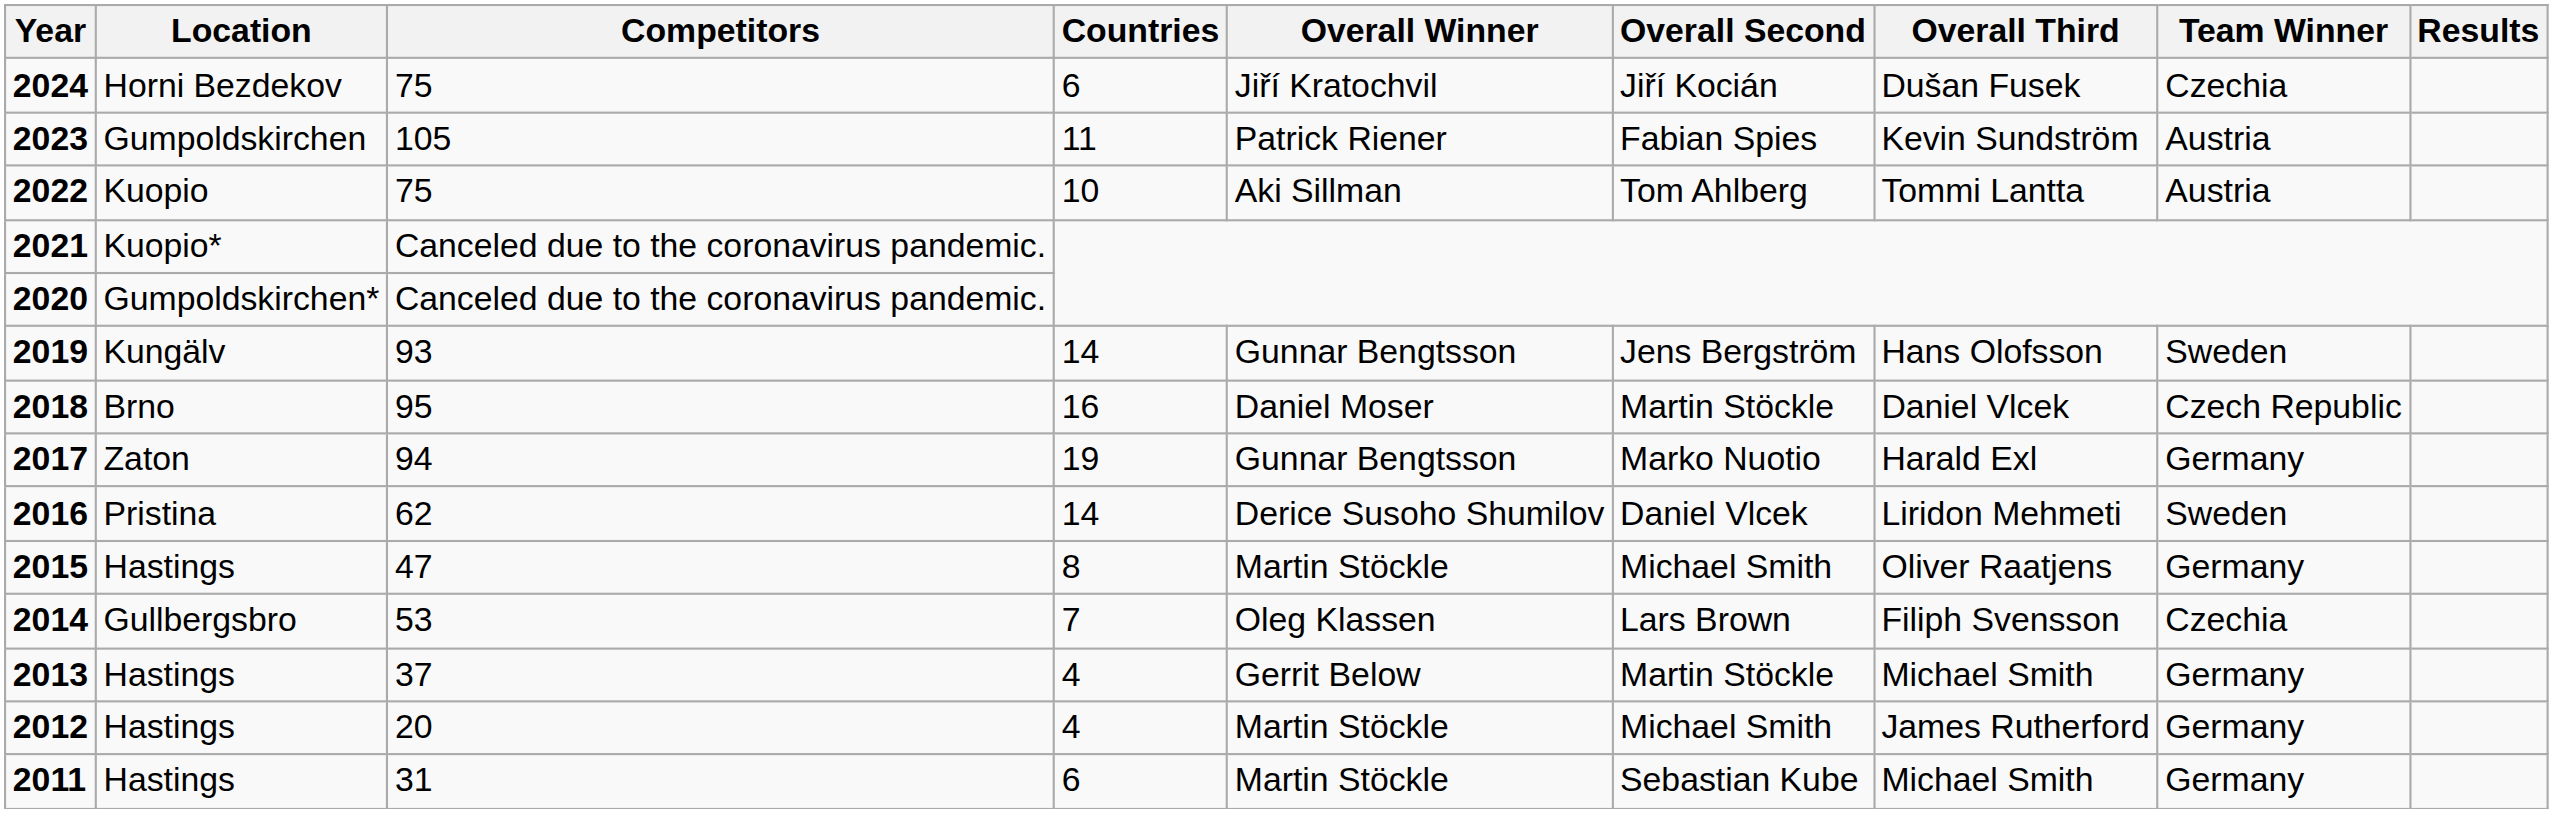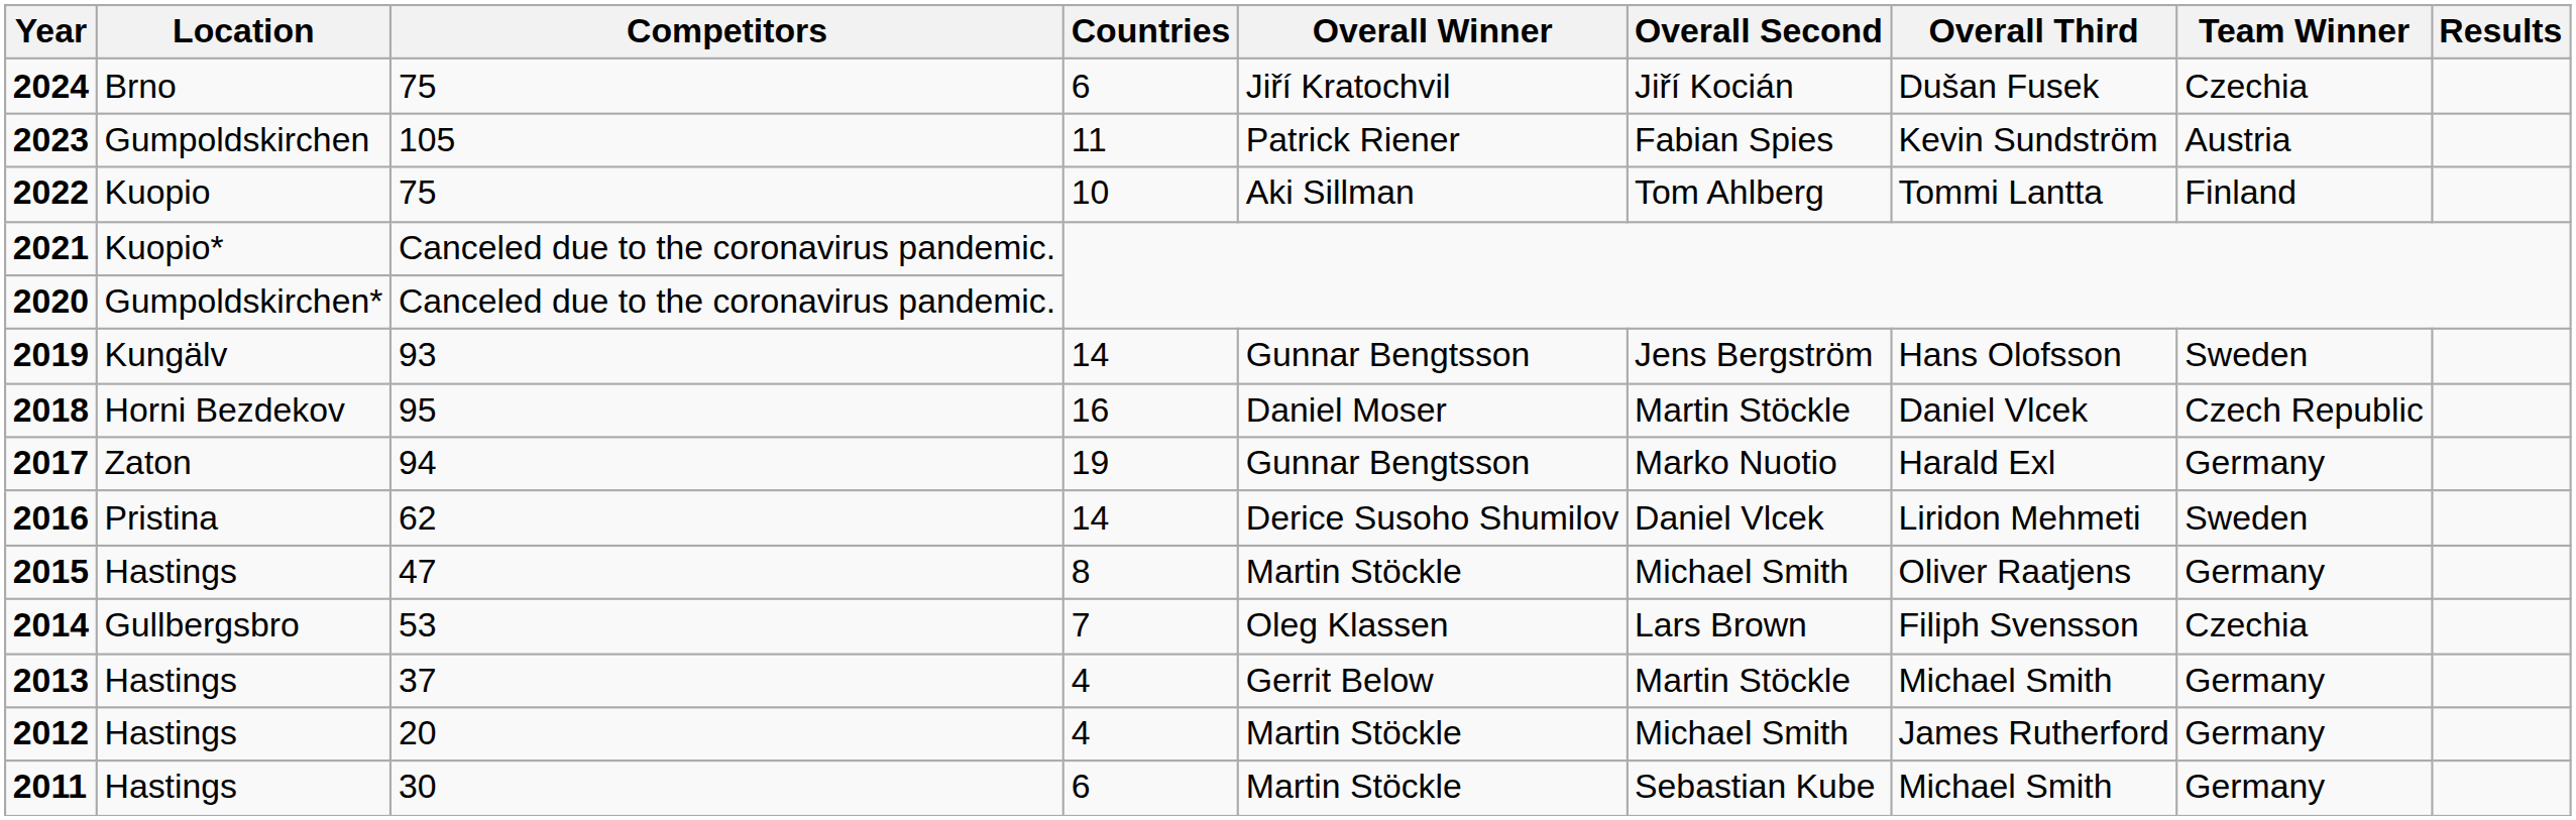2024 | Location: Horni Bezdekov -> Brno
2022 | Team Winner: Austria -> Finland
2018 | Location: Brno -> Horni Bezdekov
2011 | Competitors: 31 -> 30
